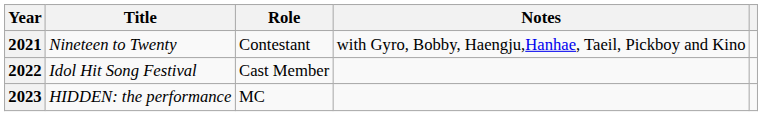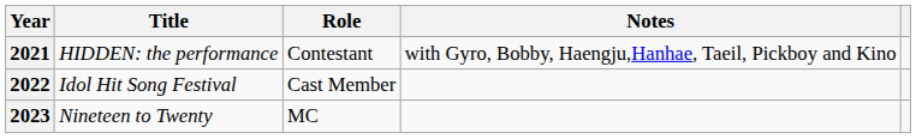2021 | Title: Nineteen to Twenty -> HIDDEN: the performance
2023 | Title: HIDDEN: the performance -> Nineteen to Twenty
